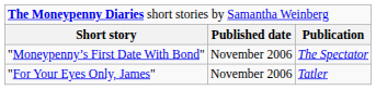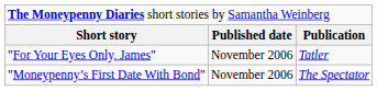rows swapped: "For Your Eyes Only, James" <-> "Moneypenny’s First Date With Bond"
